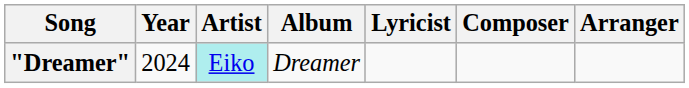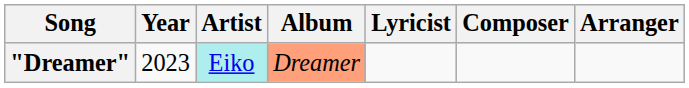"Dreamer" | Year: 2024 -> 2023
"Dreamer" | Album: no background -> lightsalmon background
